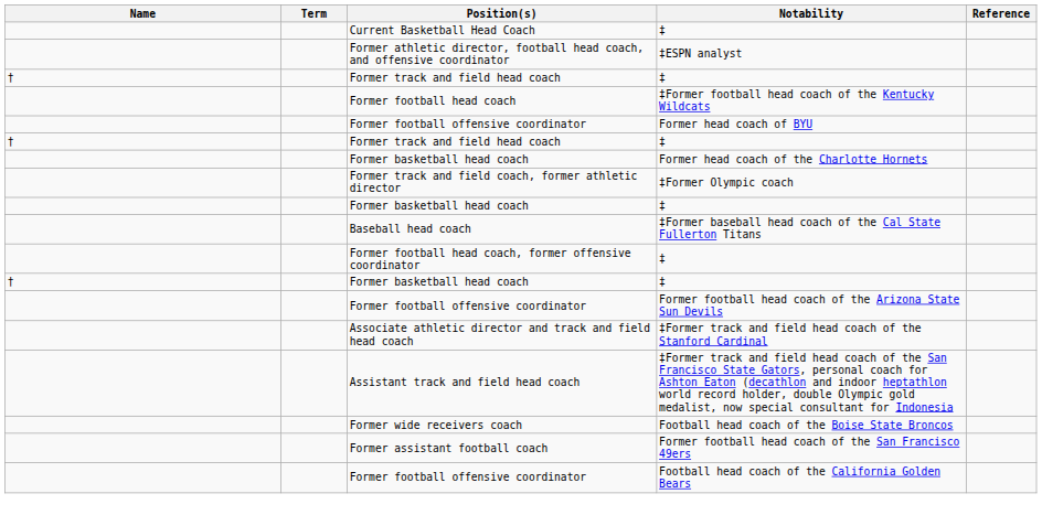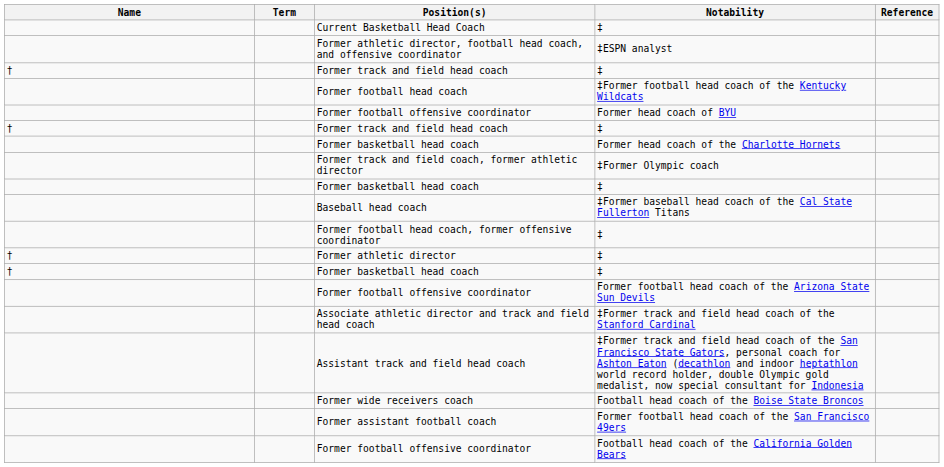+ row: † | Former athletic director | ‡
